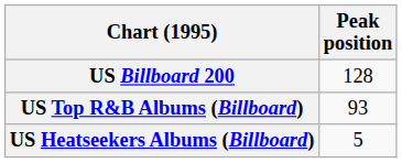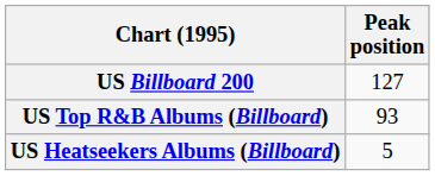US Billboard 200 | Peak position: 128 -> 127
